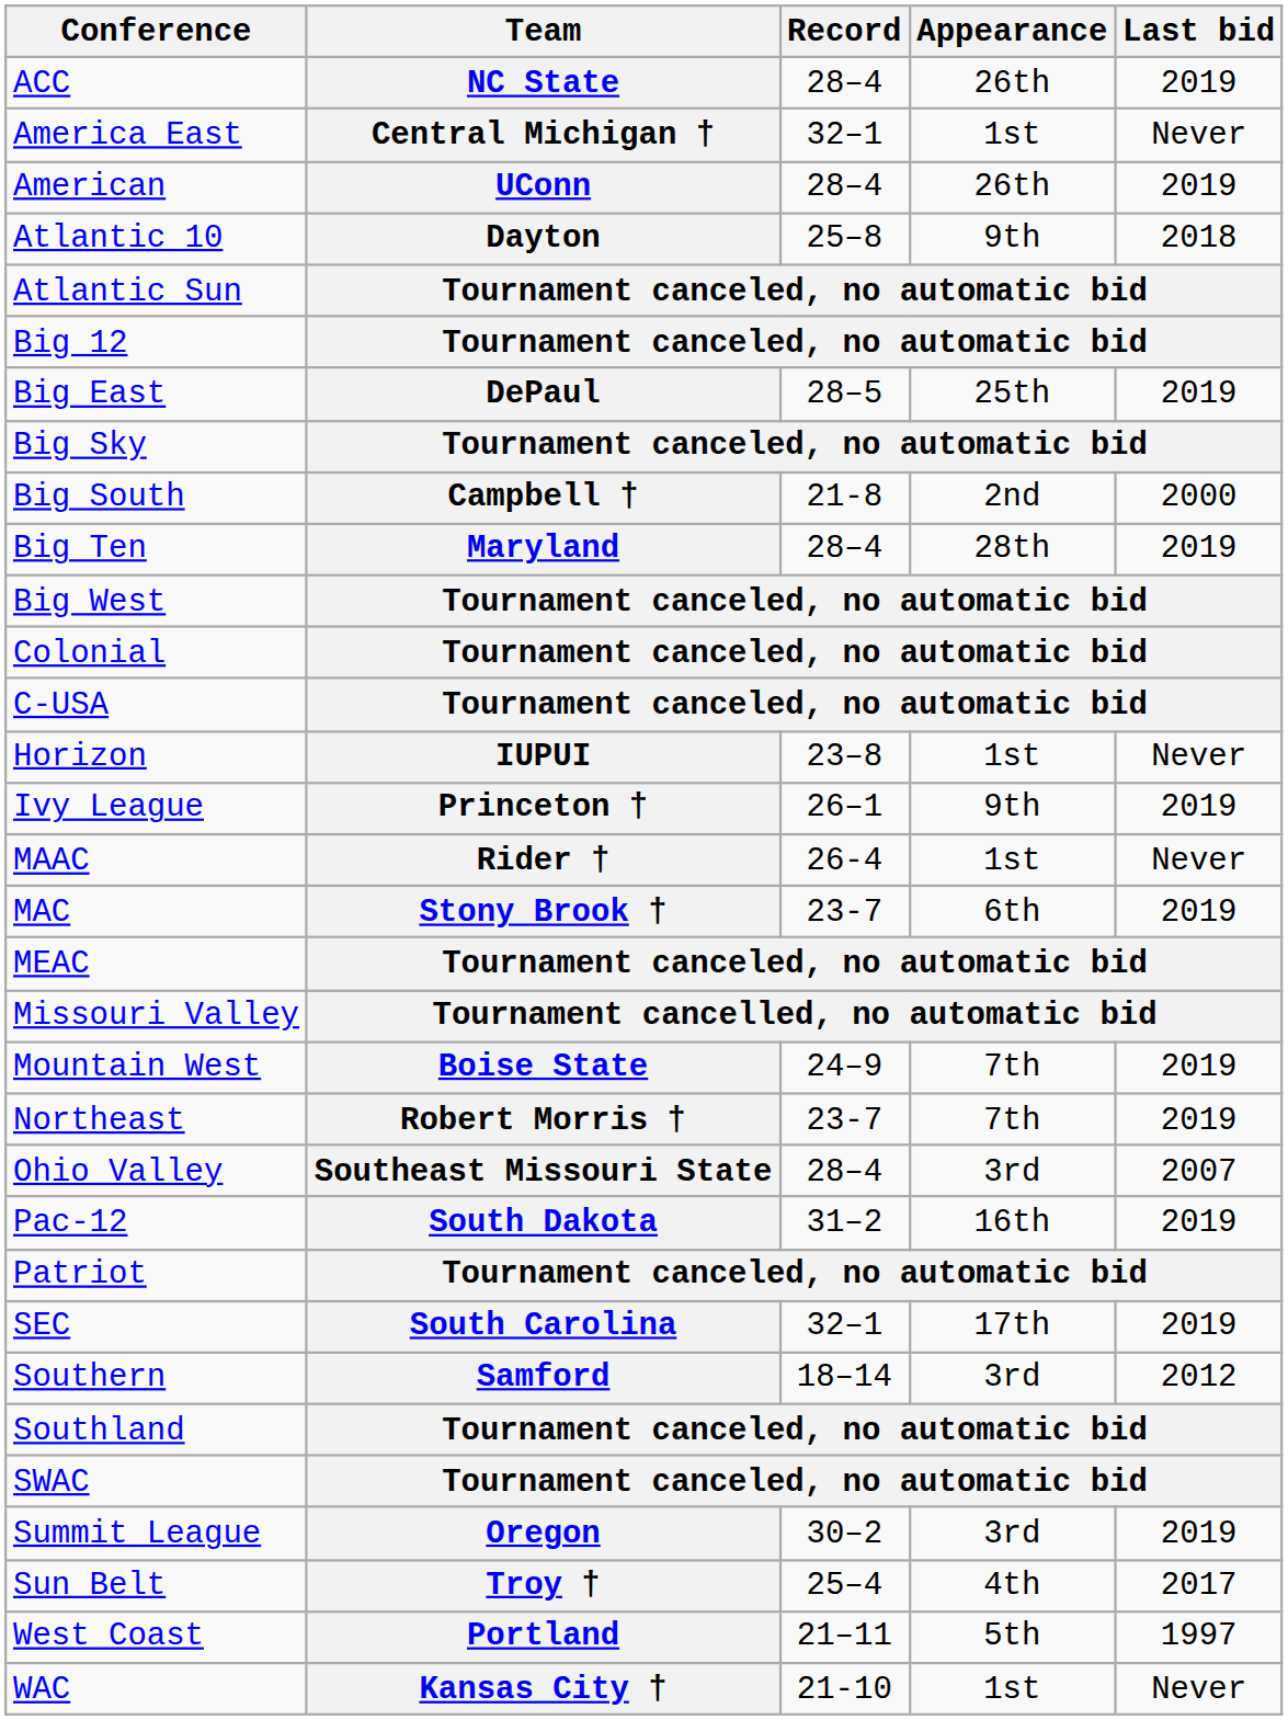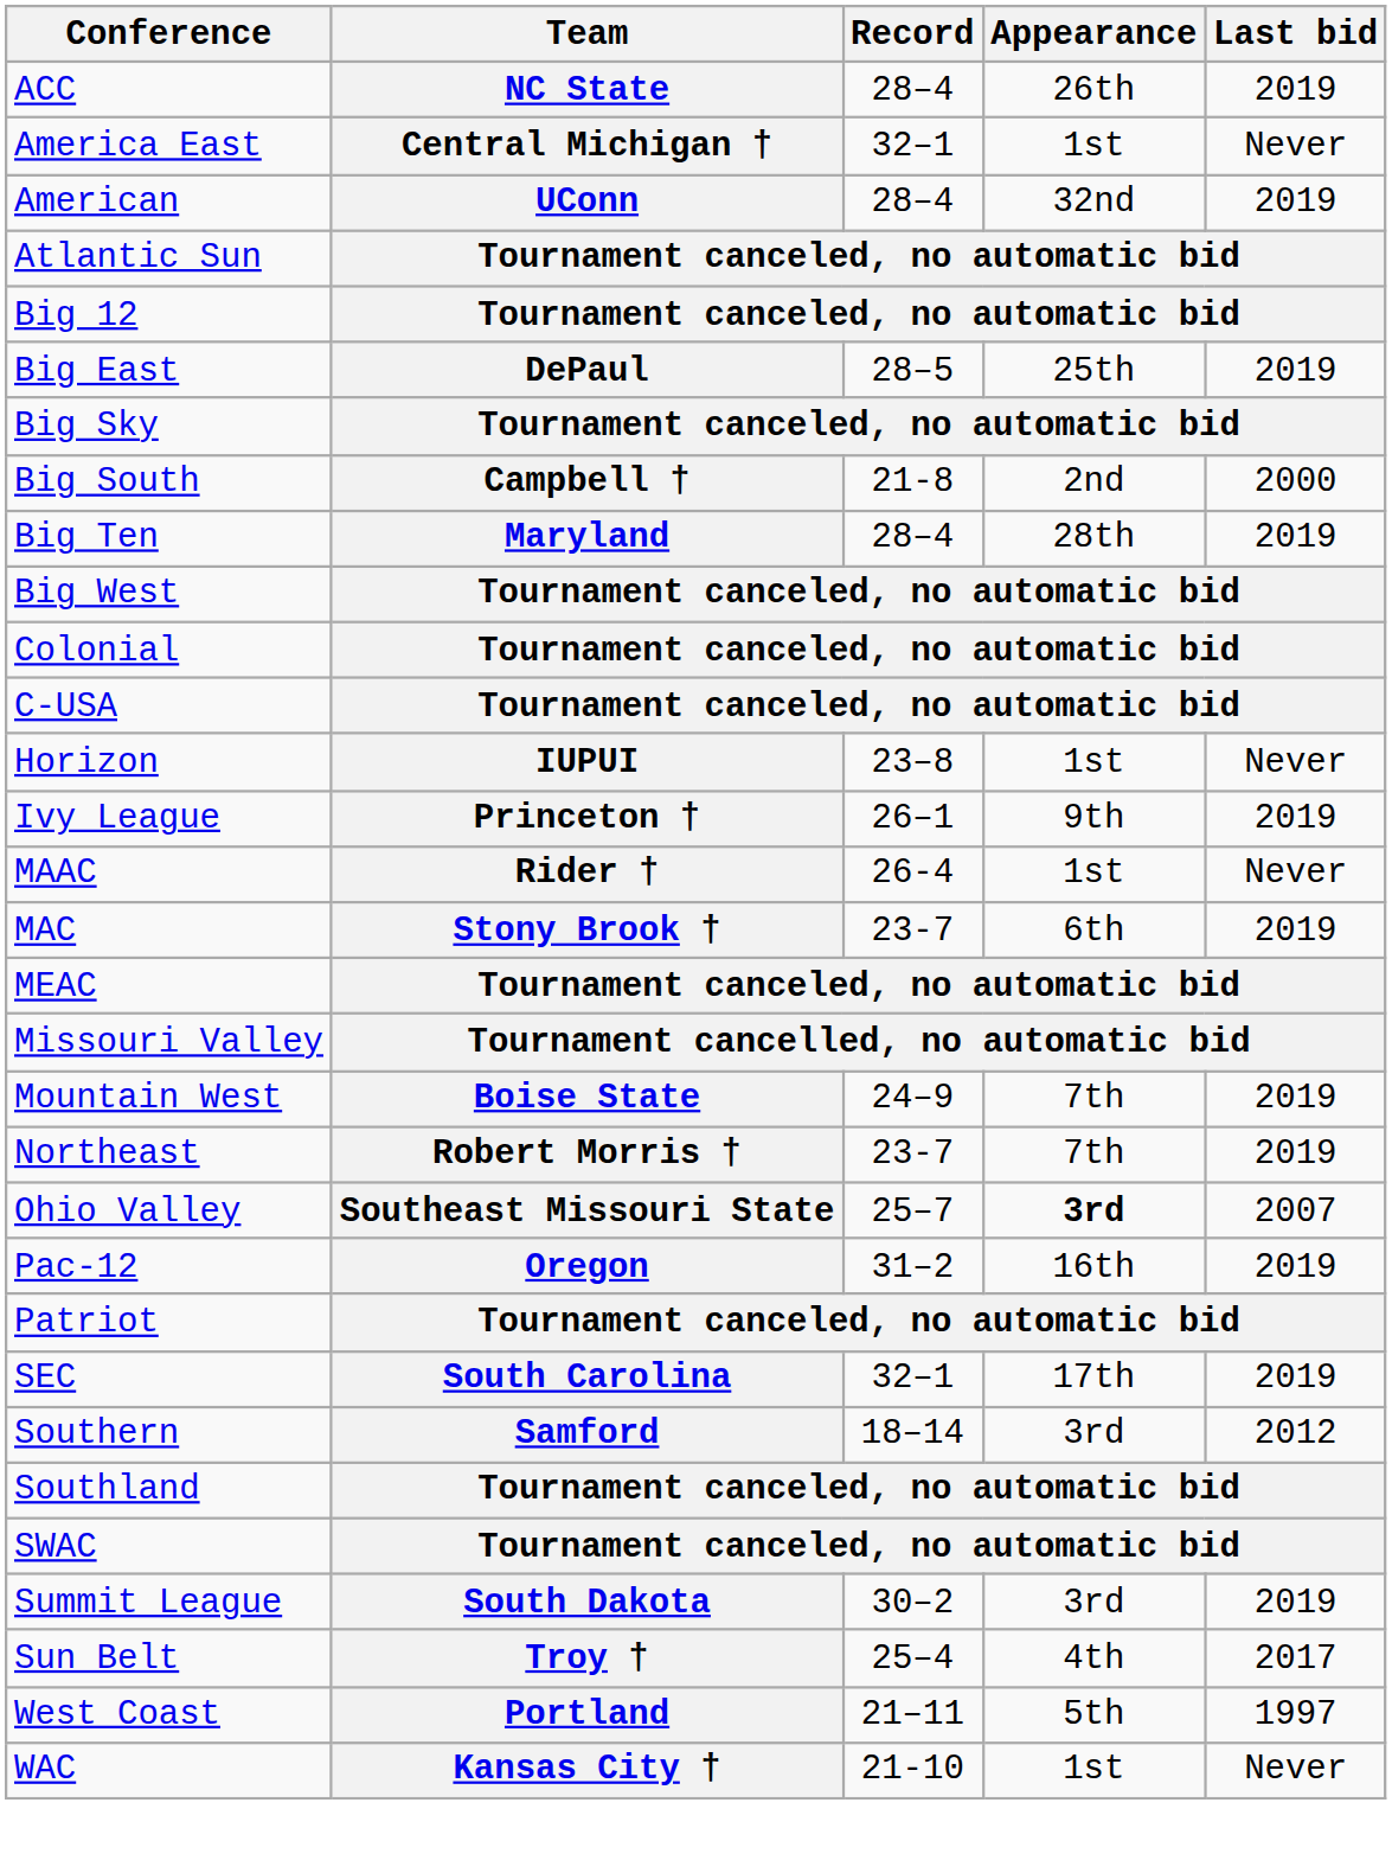American | Appearance: 26th -> 32nd
- row: Atlantic 10 | Dayton | 25–8 | 9th | 2018
Ohio Valley | Record: 28–4 -> 25–7
Ohio Valley | Appearance: normal -> bold
Pac-12 | Team: South Dakota -> Oregon
Summit League | Team: Oregon -> South Dakota
